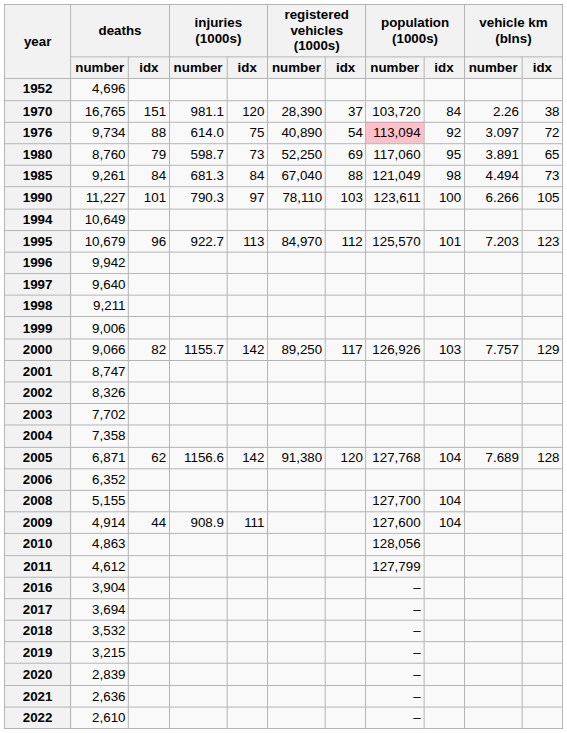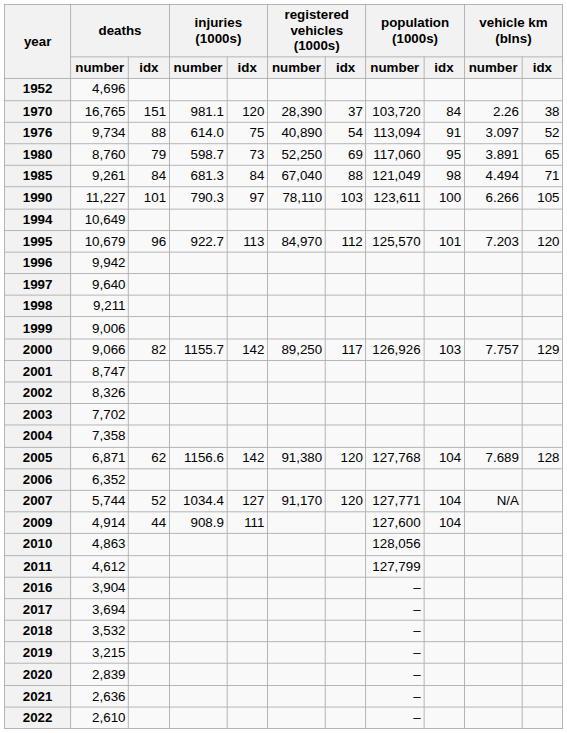1976 | population (1000s) / number: pink background -> no background
1976 | population (1000s) / idx: 92 -> 91
1976 | vehicle km (blns) / idx: 72 -> 52
1985 | vehicle km (blns) / idx: 73 -> 71
1995 | vehicle km (blns) / idx: 123 -> 120
+ row: 2007 | 5,744 | 52 | 1034.4 | 127 | 91,170 | 120 | 127,771 | 104 | N/A
- row: 2008 | 5,155 | 127,700 | 104
